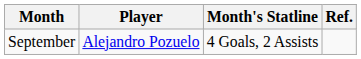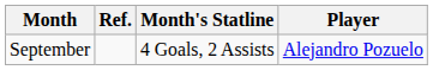columns swapped: Player <-> Ref.
